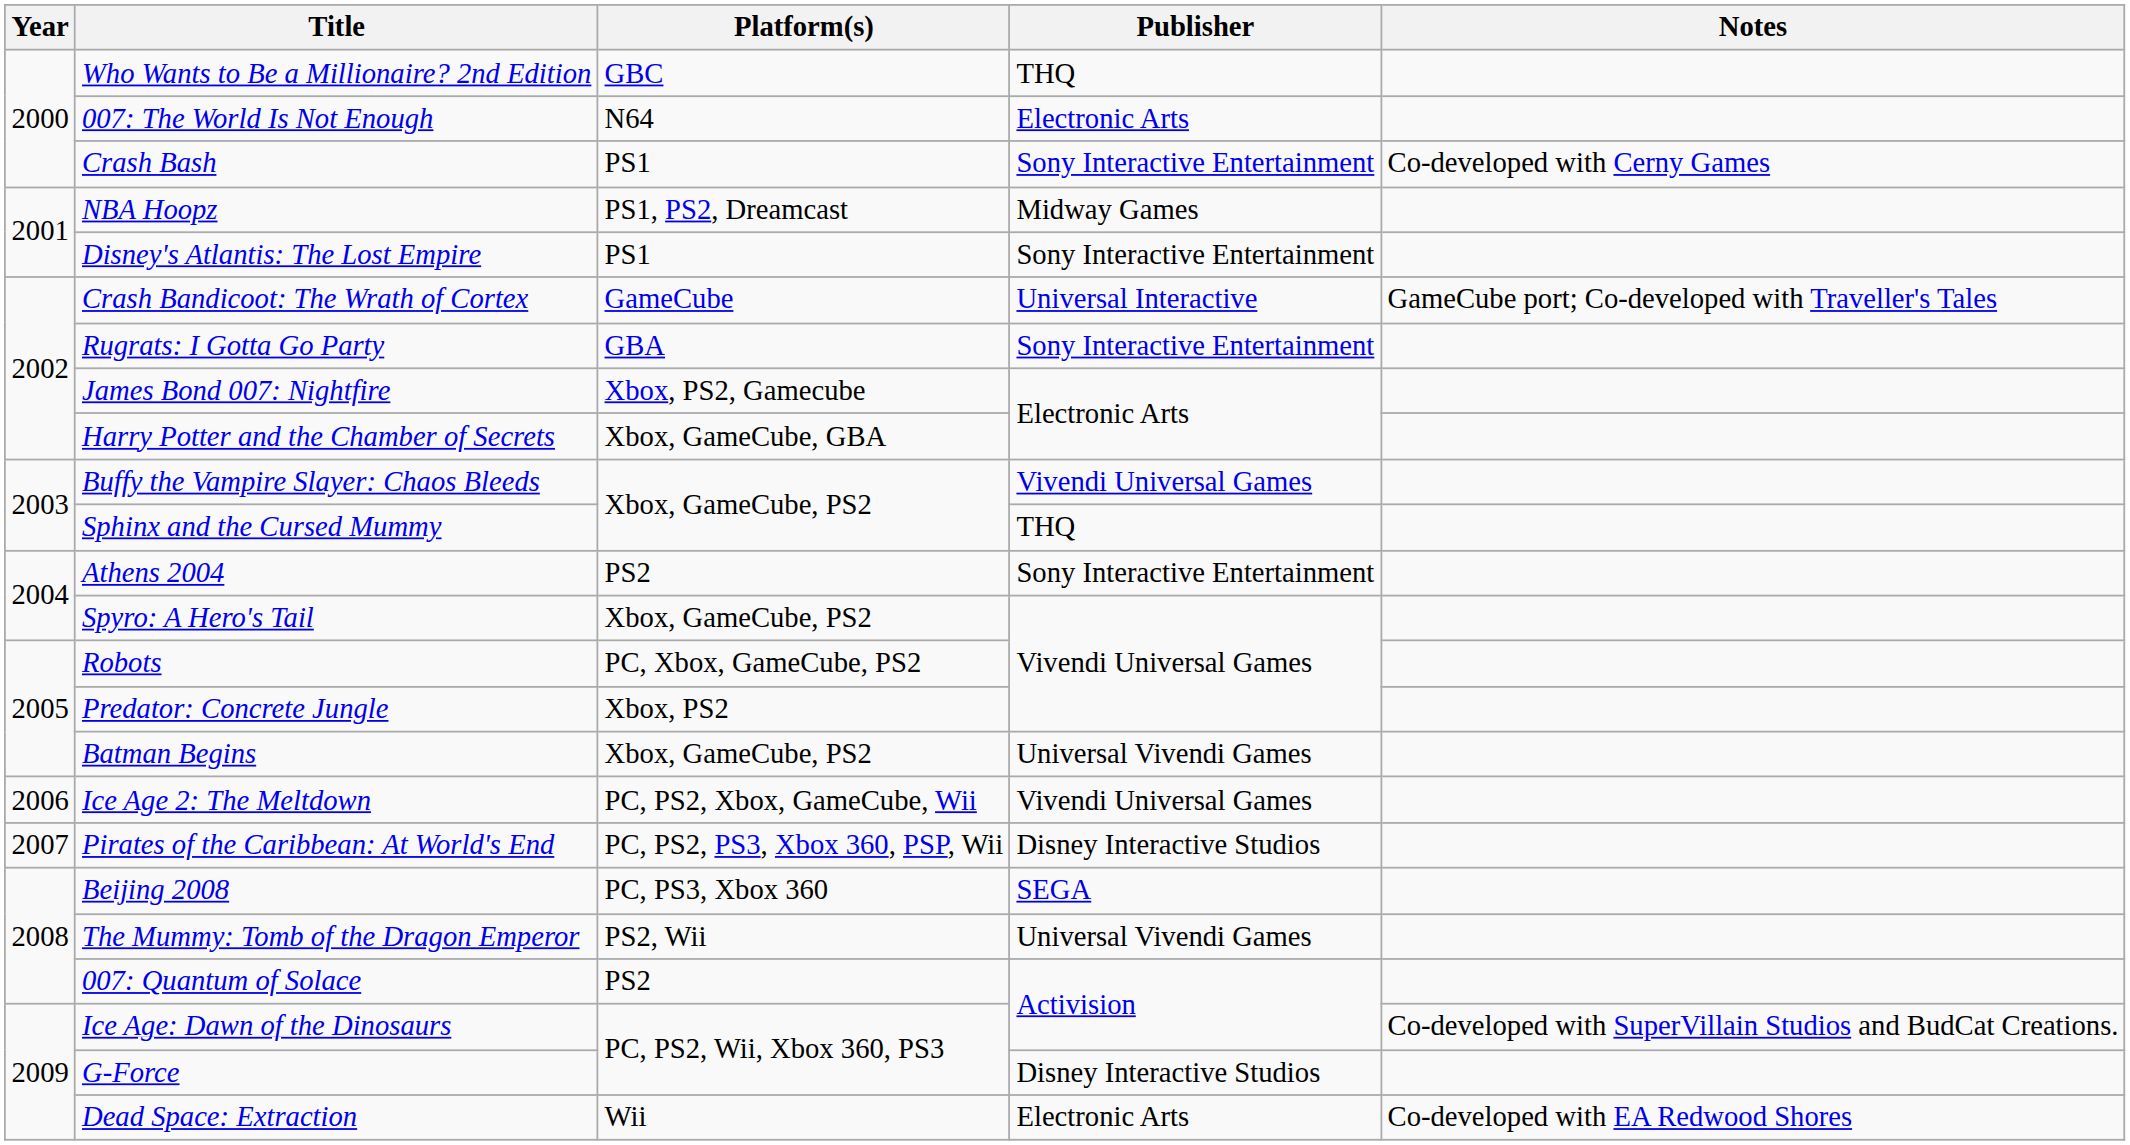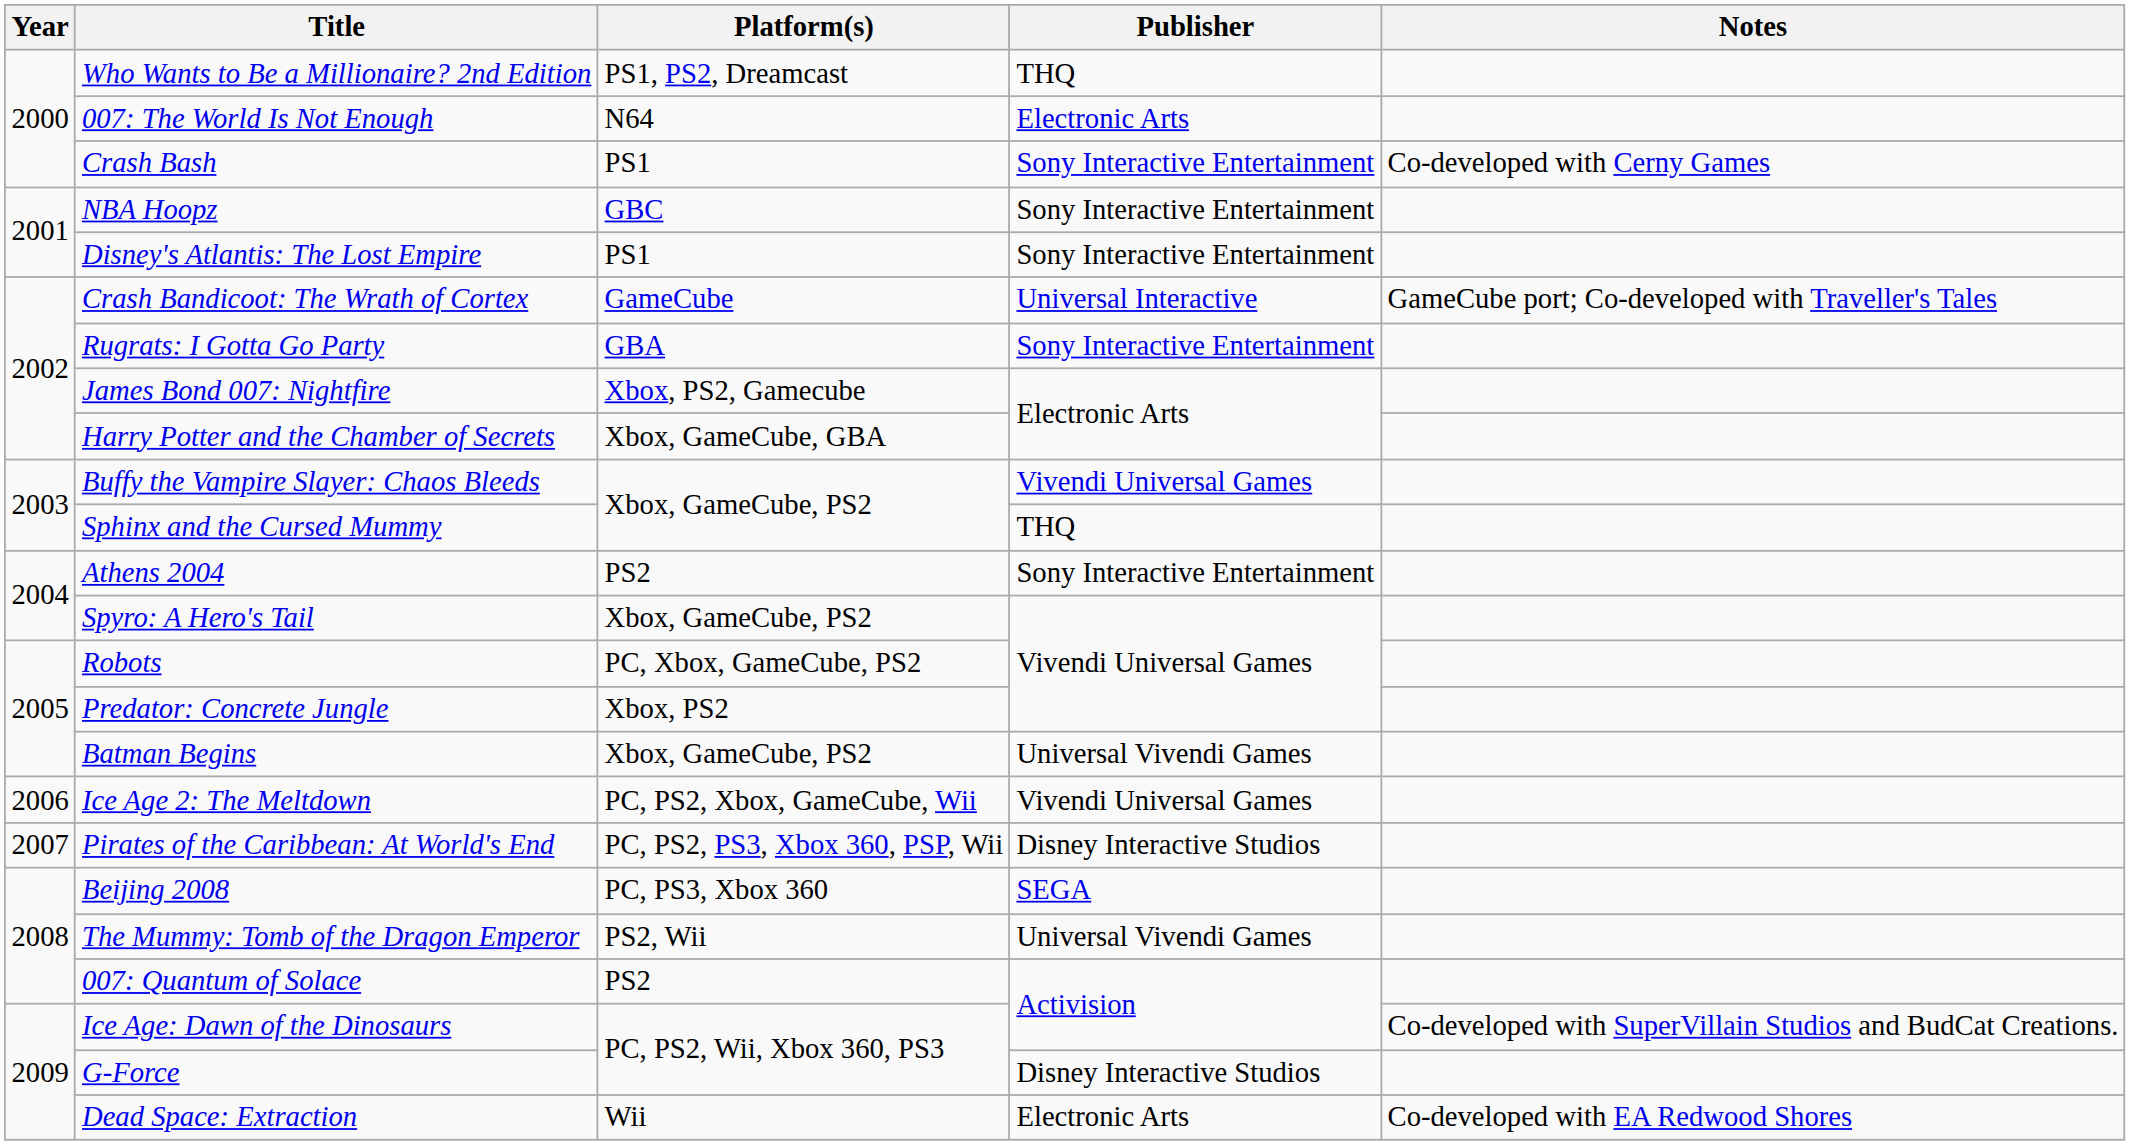Who Wants to Be a Millionaire? 2nd Edition | Platform(s): GBC -> PS1, PS2, Dreamcast
NBA Hoopz | Platform(s): PS1, PS2, Dreamcast -> GBC
NBA Hoopz | Publisher: Midway Games -> Sony Interactive Entertainment
